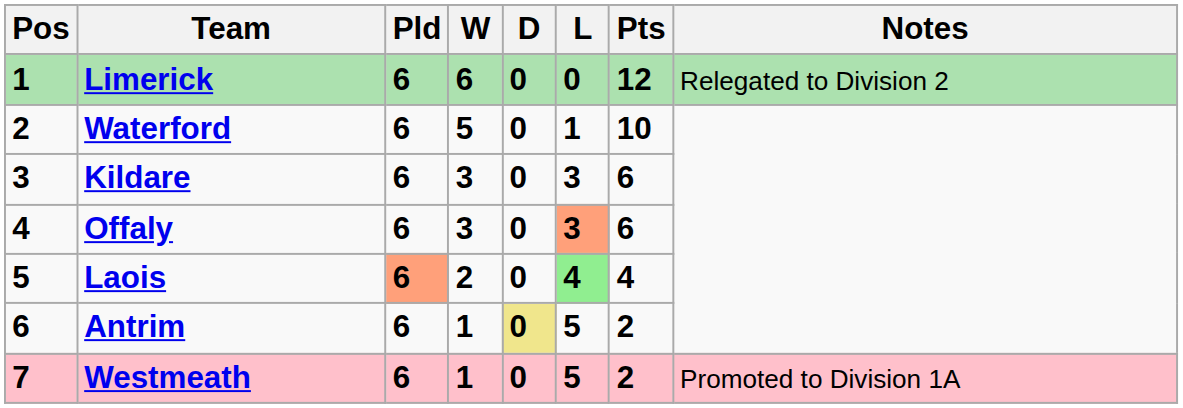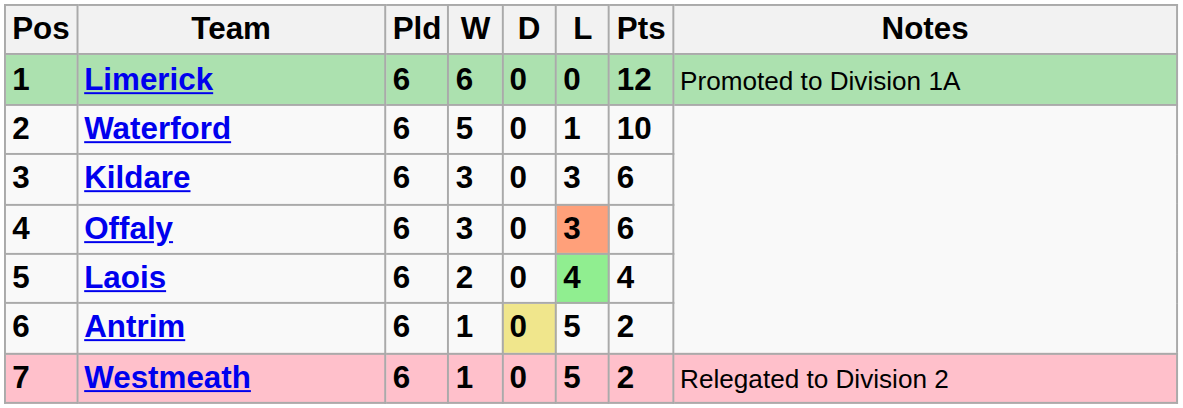Limerick | Notes: Relegated to Division 2 -> Promoted to Division 1A
Laois | Pld: lightsalmon background -> no background
Westmeath | Notes: Promoted to Division 1A -> Relegated to Division 2
